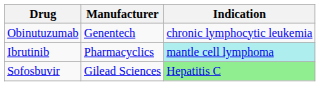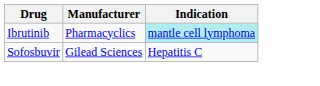- row: Obinutuzumab | Genentech | chronic lymphocytic leukemia
Sofosbuvir | Indication: lightgreen background -> no background
